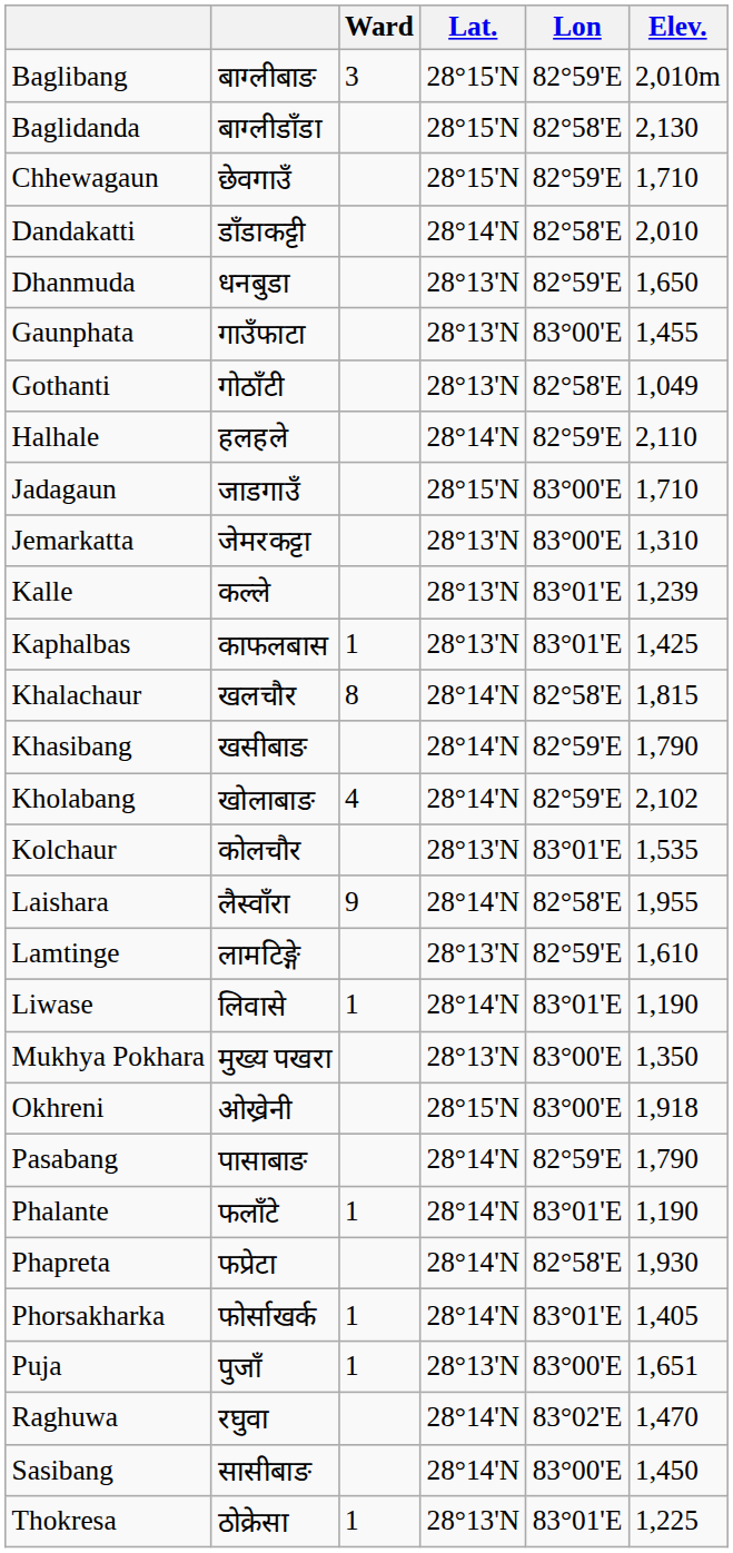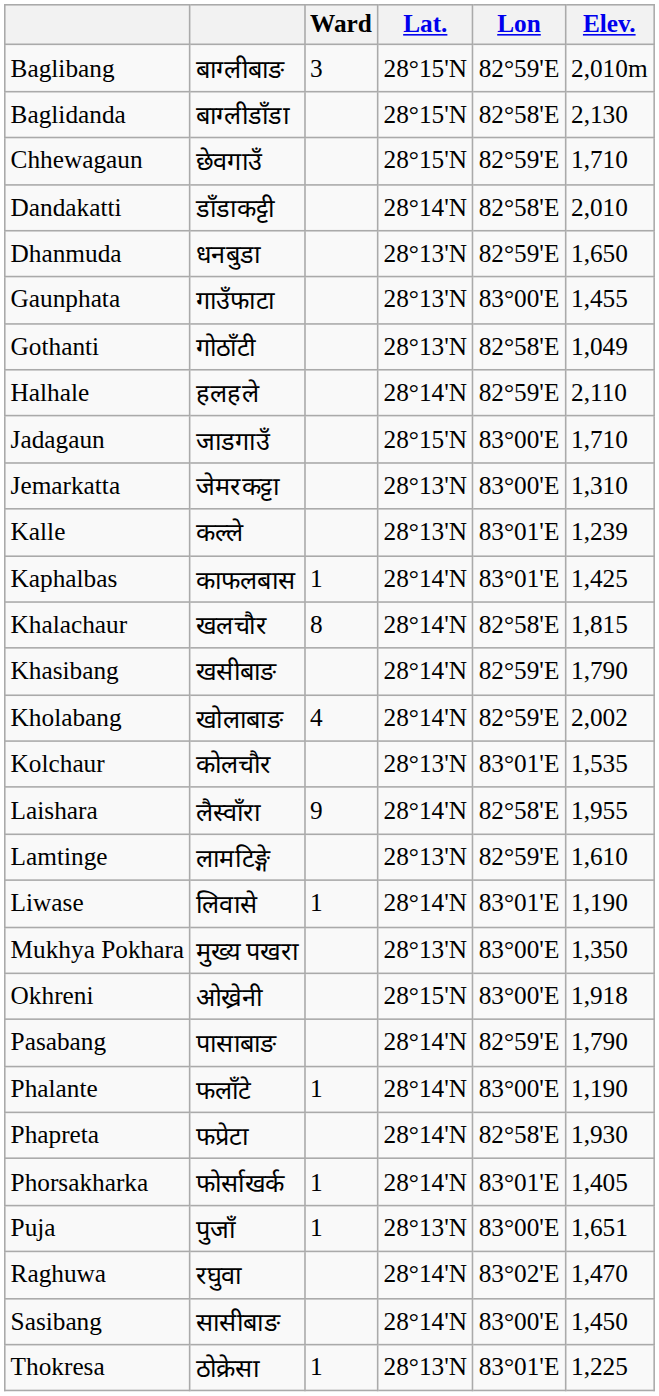Kaphalbas | Lat.: 28°13'N -> 28°14'N
Kholabang | Elev.: 2,102 -> 2,002
Phalante | Lon: 83°01'E -> 83°00'E
